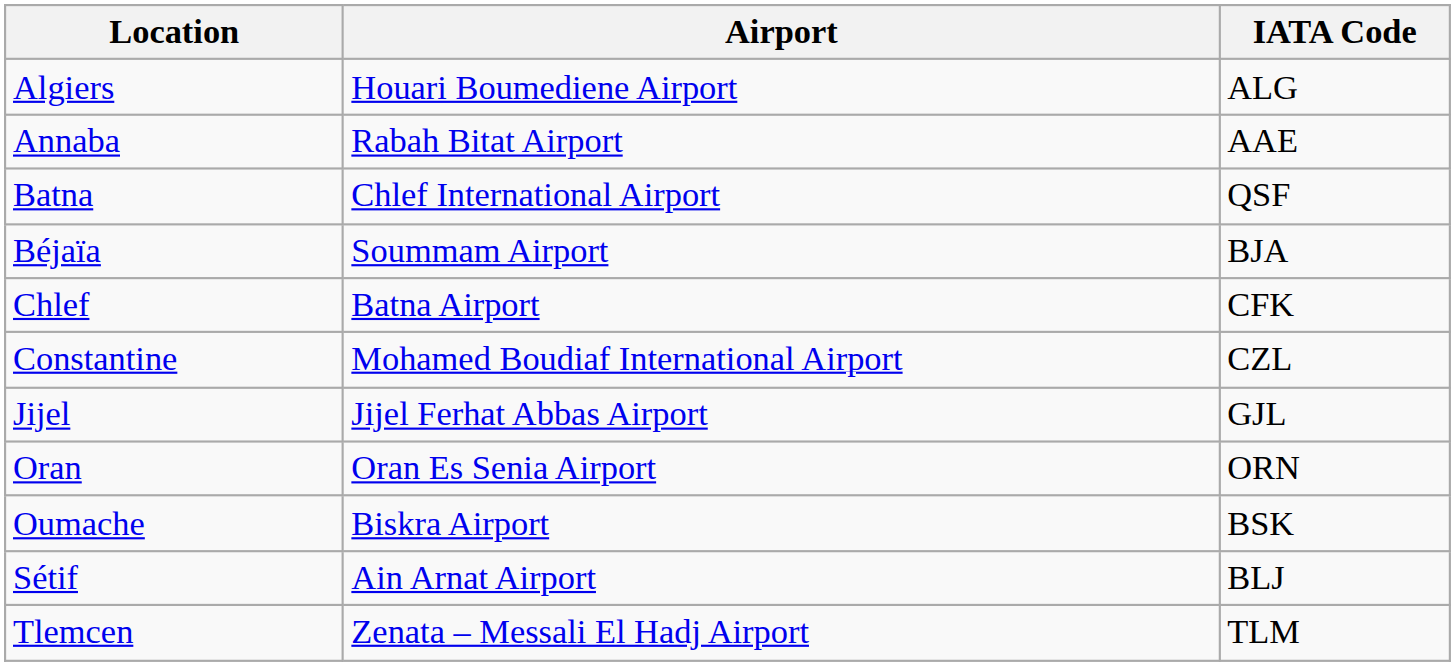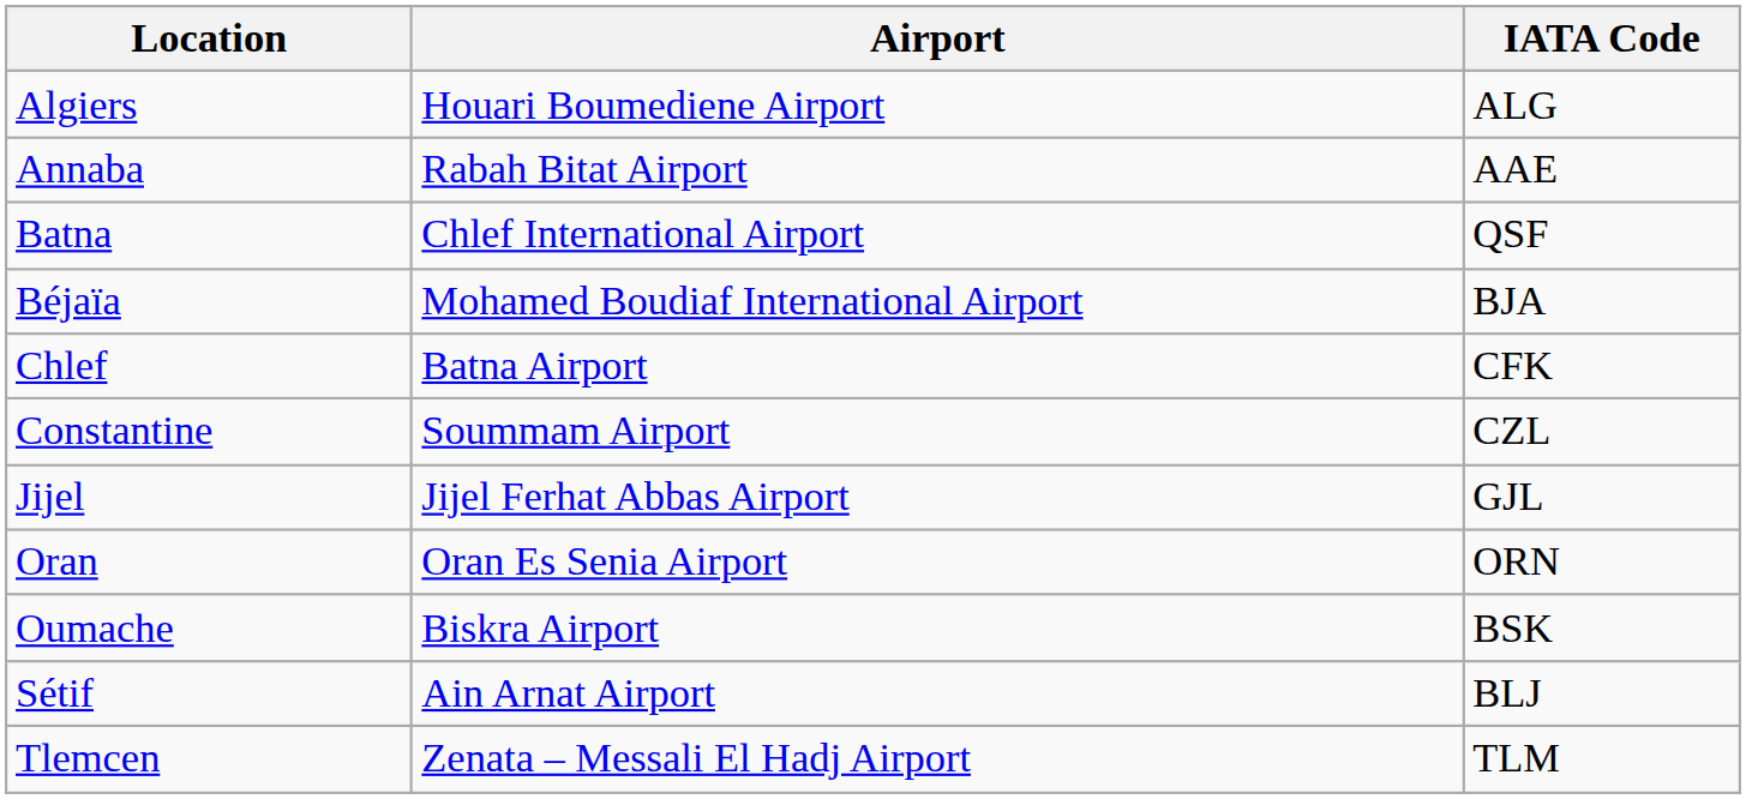Béjaïa | Airport: Soummam Airport -> Mohamed Boudiaf International Airport
Constantine | Airport: Mohamed Boudiaf International Airport -> Soummam Airport
